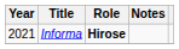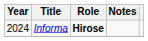Informa | Year: 2021 -> 2024
